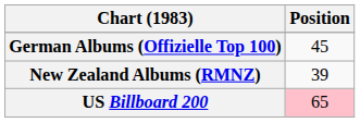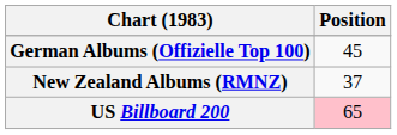New Zealand Albums (RMNZ) | Position: 39 -> 37
